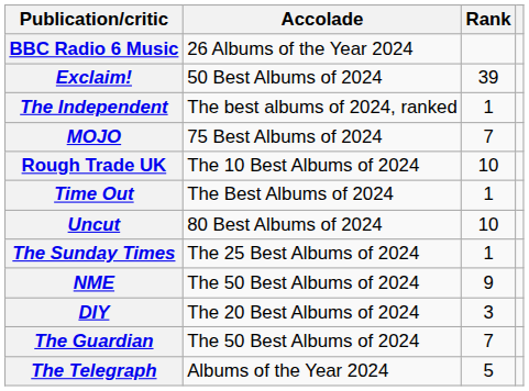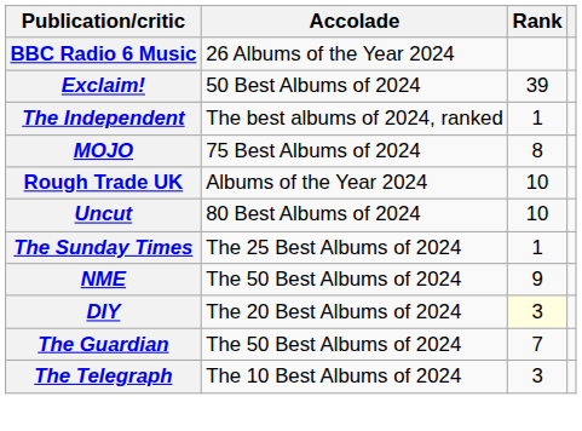MOJO | Rank: 7 -> 8
Rough Trade UK | Accolade: The 10 Best Albums of 2024 -> Albums of the Year 2024
- row: Time Out | The Best Albums of 2024 | 1
DIY | Rank: no background -> lightyellow background
The Telegraph | Accolade: Albums of the Year 2024 -> The 10 Best Albums of 2024
The Telegraph | Rank: 5 -> 3
